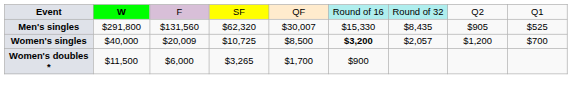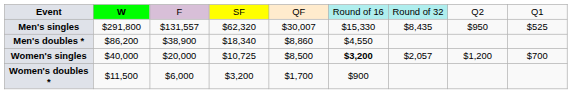Men's singles | column 3: $131,560 -> $131,557
Men's singles | column 8: $905 -> $950
+ row: Men's doubles * | $86,200 | $38,900 | $18,340 | $8,860 | $4,550
Women's singles | column 3: $20,009 -> $20,000
Women's doubles * | column 4: $3,265 -> $3,200
